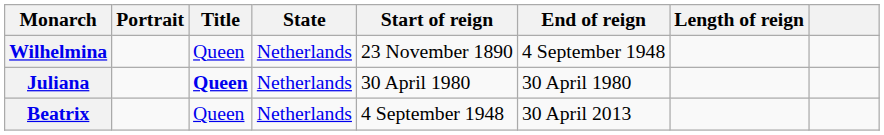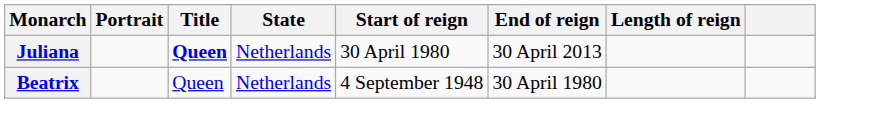- row: Wilhelmina | Queen | Netherlands | 23 November 1890 | 4 September 1948
Juliana | End of reign: 30 April 1980 -> 30 April 2013
Beatrix | End of reign: 30 April 2013 -> 30 April 1980
